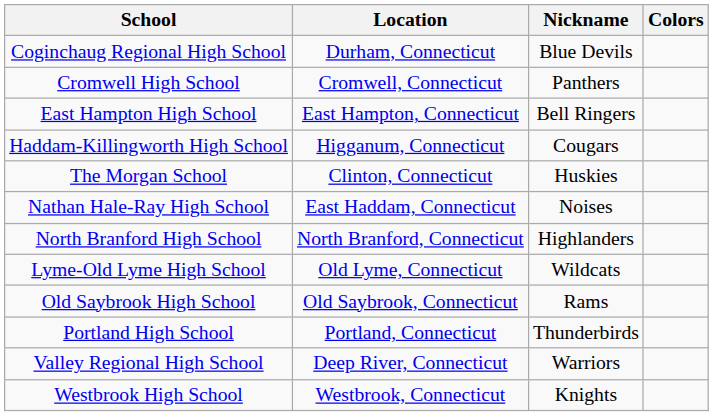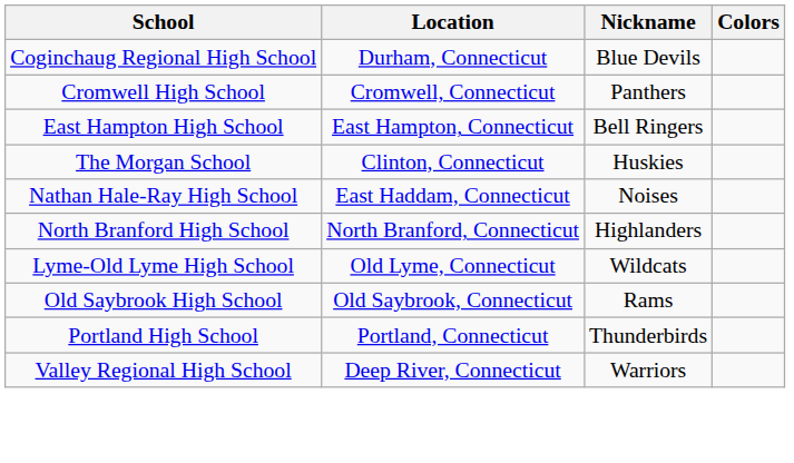- row: Haddam-Killingworth High School | Higganum, Connecticut | Cougars
- row: Westbrook High School | Westbrook, Connecticut | Knights
